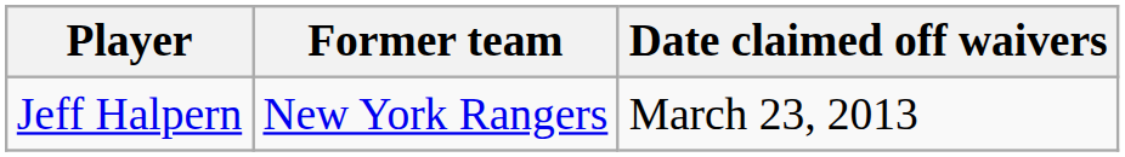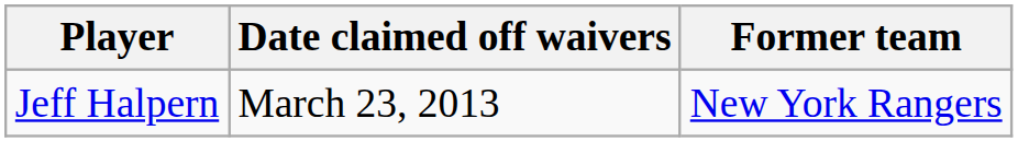columns swapped: Former team <-> Date claimed off waivers
